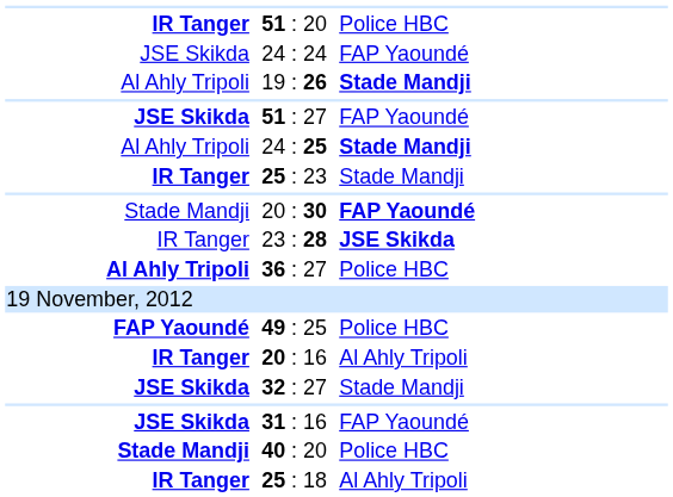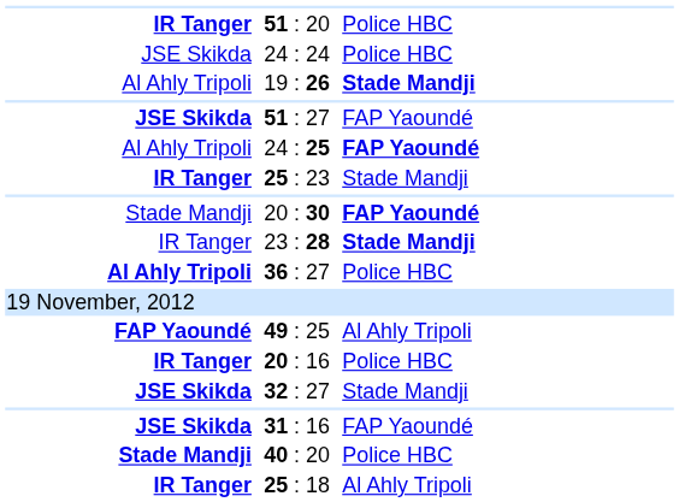24 : 24 | column 3: FAP Yaoundé -> Police HBC
24 : 25 | column 3: Stade Mandji -> FAP Yaoundé
23 : 28 | column 3: JSE Skikda -> Stade Mandji
49 : 25 | column 3: Police HBC -> Al Ahly Tripoli
20 : 16 | column 3: Al Ahly Tripoli -> Police HBC
